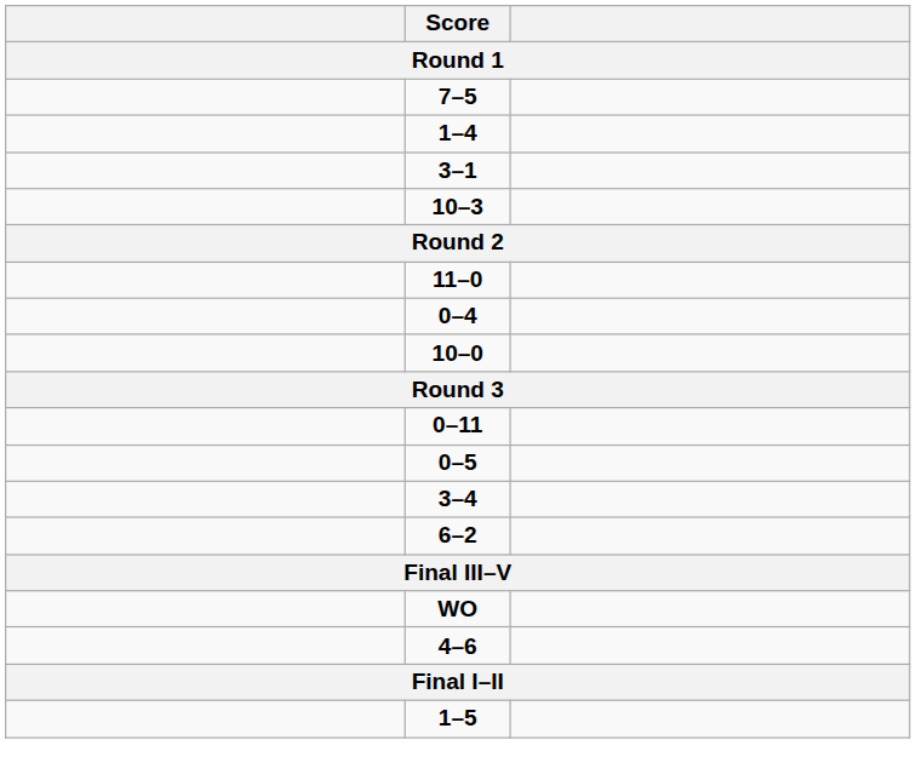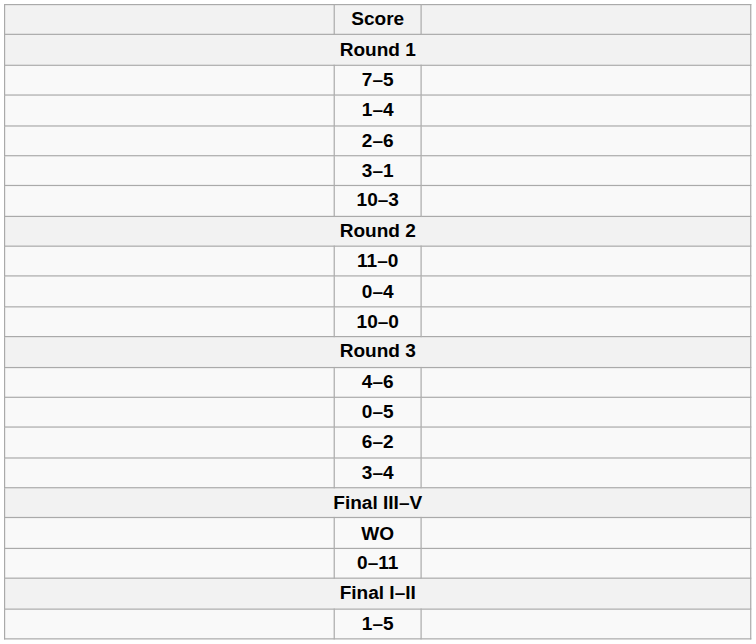+ row: 2–6
rows swapped: 4–6 <-> 0–11
rows swapped: 6–2 <-> 3–4
